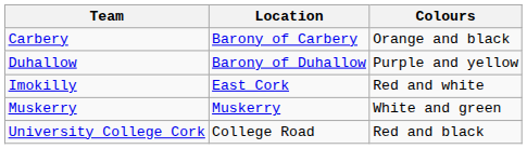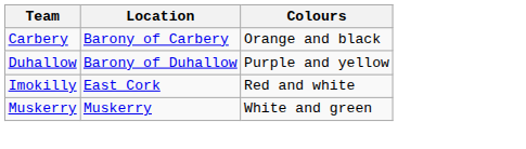- row: University College Cork | College Road | Red and black
